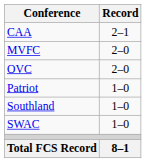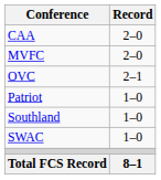CAA | Record: 2–1 -> 2–0
OVC | Record: 2–0 -> 2–1
